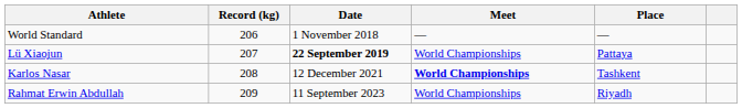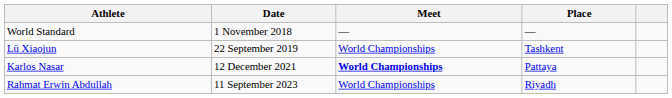- column: Record (kg) | 206 | 207 | 208 | 209
Lü Xiaojun | Date: bold -> normal
Lü Xiaojun | Place: Pattaya -> Tashkent
Karlos Nasar | Place: Tashkent -> Pattaya
